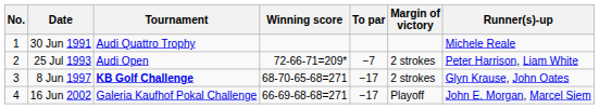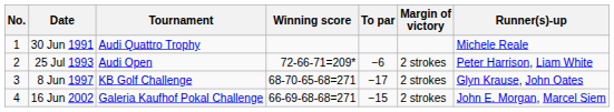25 Jul 1993 | To par: −7 -> −6
8 Jun 1997 | Tournament: bold -> normal
16 Jun 2002 | To par: −17 -> −15
16 Jun 2002 | Margin of victory: Playoff -> 2 strokes
